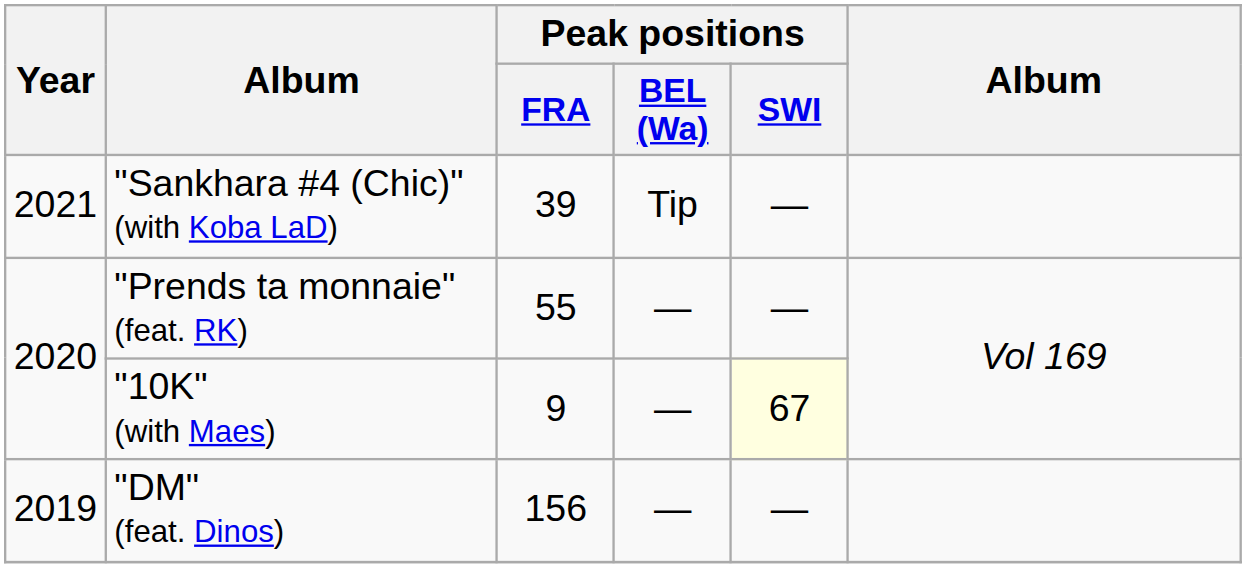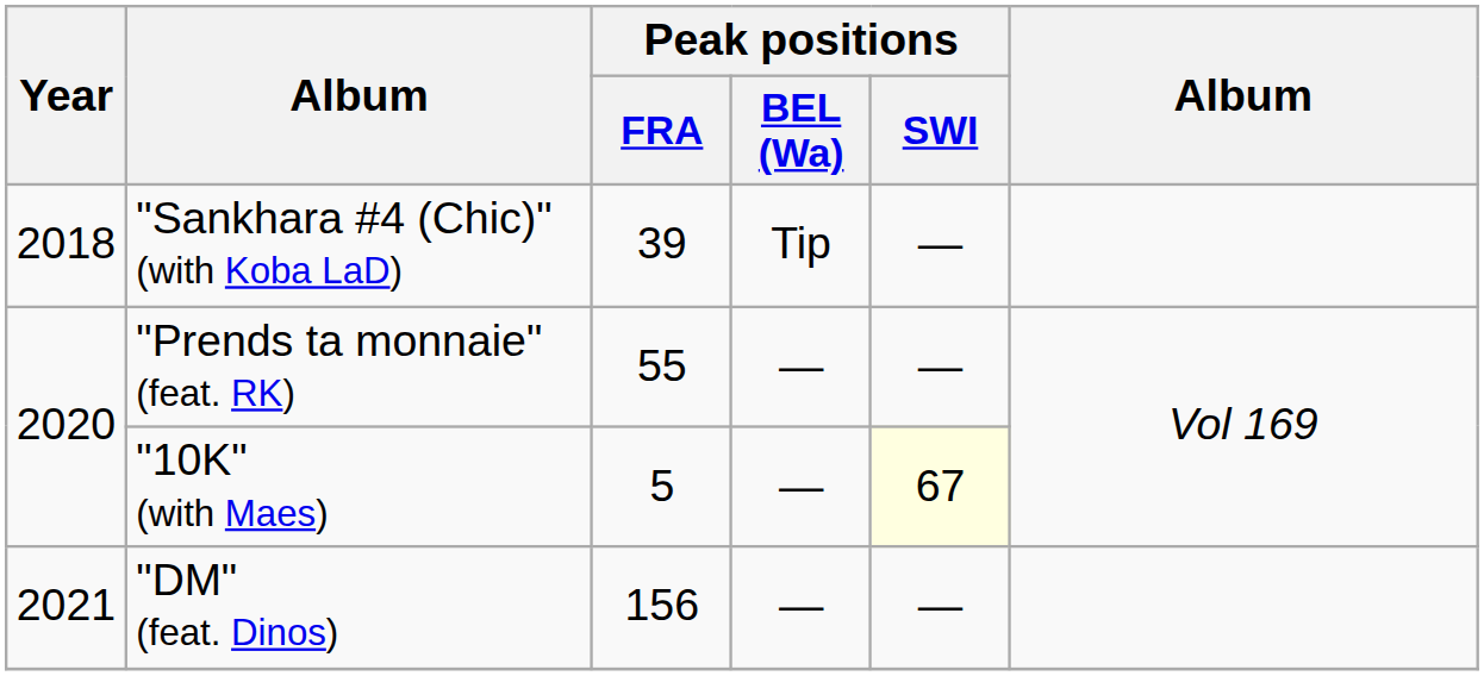"Sankhara #4 (Chic)" (with Koba LaD) | Year: 2021 -> 2018
"10K" (with Maes) | Peak positions / FRA: 9 -> 5
"DM" (feat. Dinos) | Year: 2019 -> 2021
